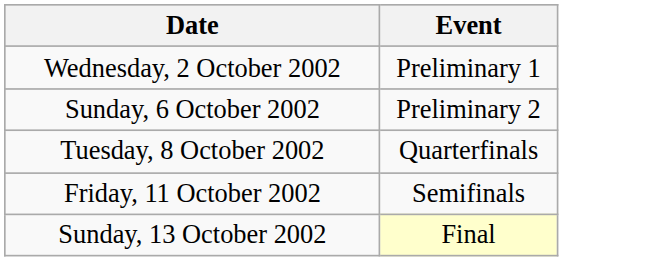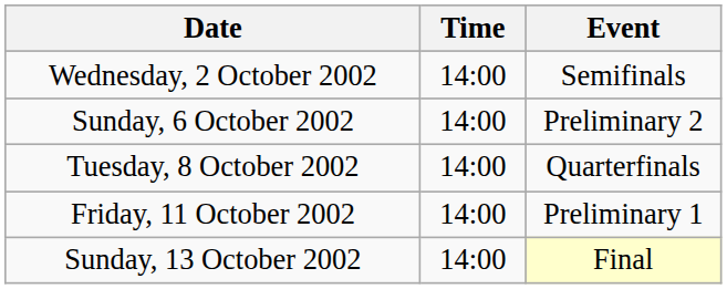+ column: Time | 14:00 | 14:00 | 14:00 | 14:00 | 14:00
Wednesday, 2 October 2002 | Event: Preliminary 1 -> Semifinals
Friday, 11 October 2002 | Event: Semifinals -> Preliminary 1
